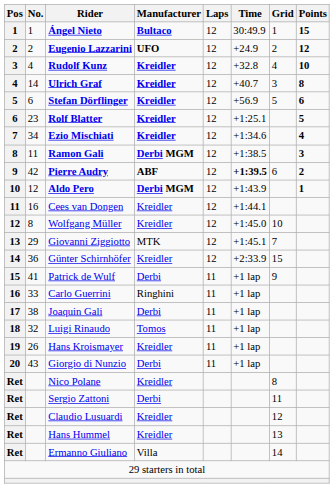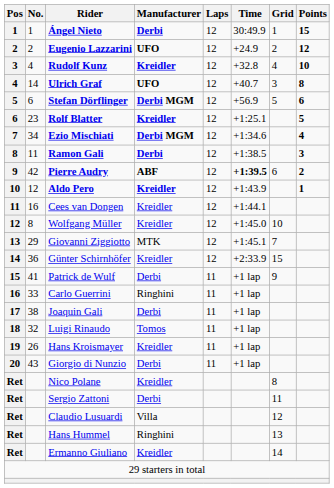Ángel Nieto | Manufacturer: Bultaco -> Derbi
Ulrich Graf | Manufacturer: Kreidler -> UFO
Stefan Dörflinger | Manufacturer: Kreidler -> Derbi MGM
Ezio Mischiati | Manufacturer: Kreidler -> Derbi MGM
Ramon Gali | Manufacturer: Derbi MGM -> Derbi
Aldo Pero | Manufacturer: Derbi MGM -> Kreidler
Claudio Lusuardi | Manufacturer: Kreidler -> Villa
Hans Hummel | Manufacturer: Kreidler -> Ringhini
Ermanno Giuliano | Manufacturer: Villa -> Kreidler
